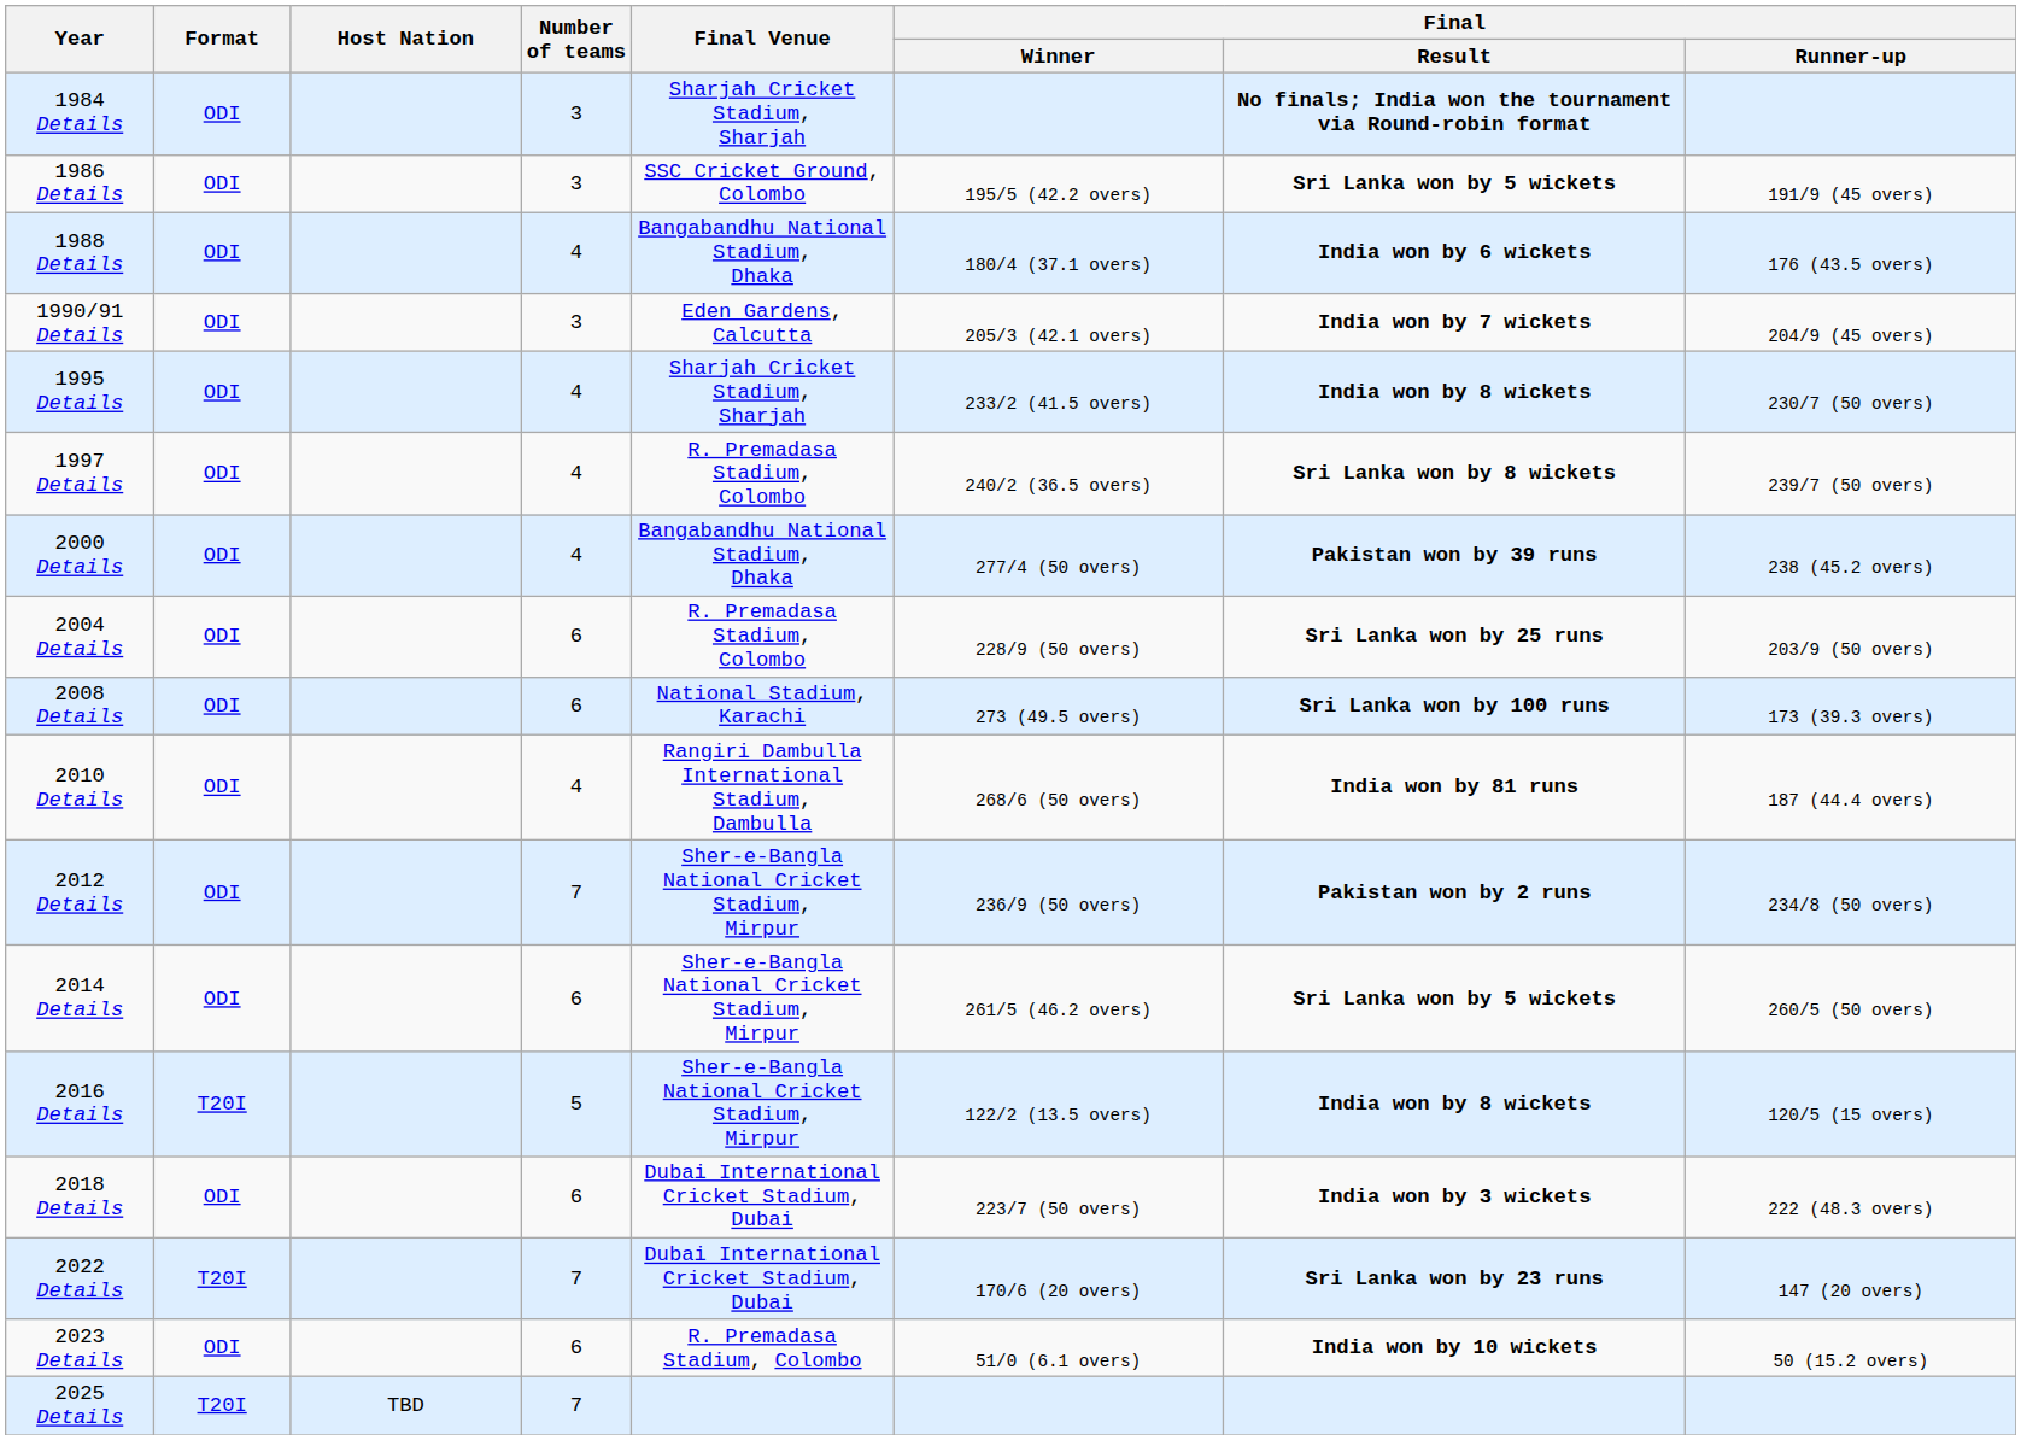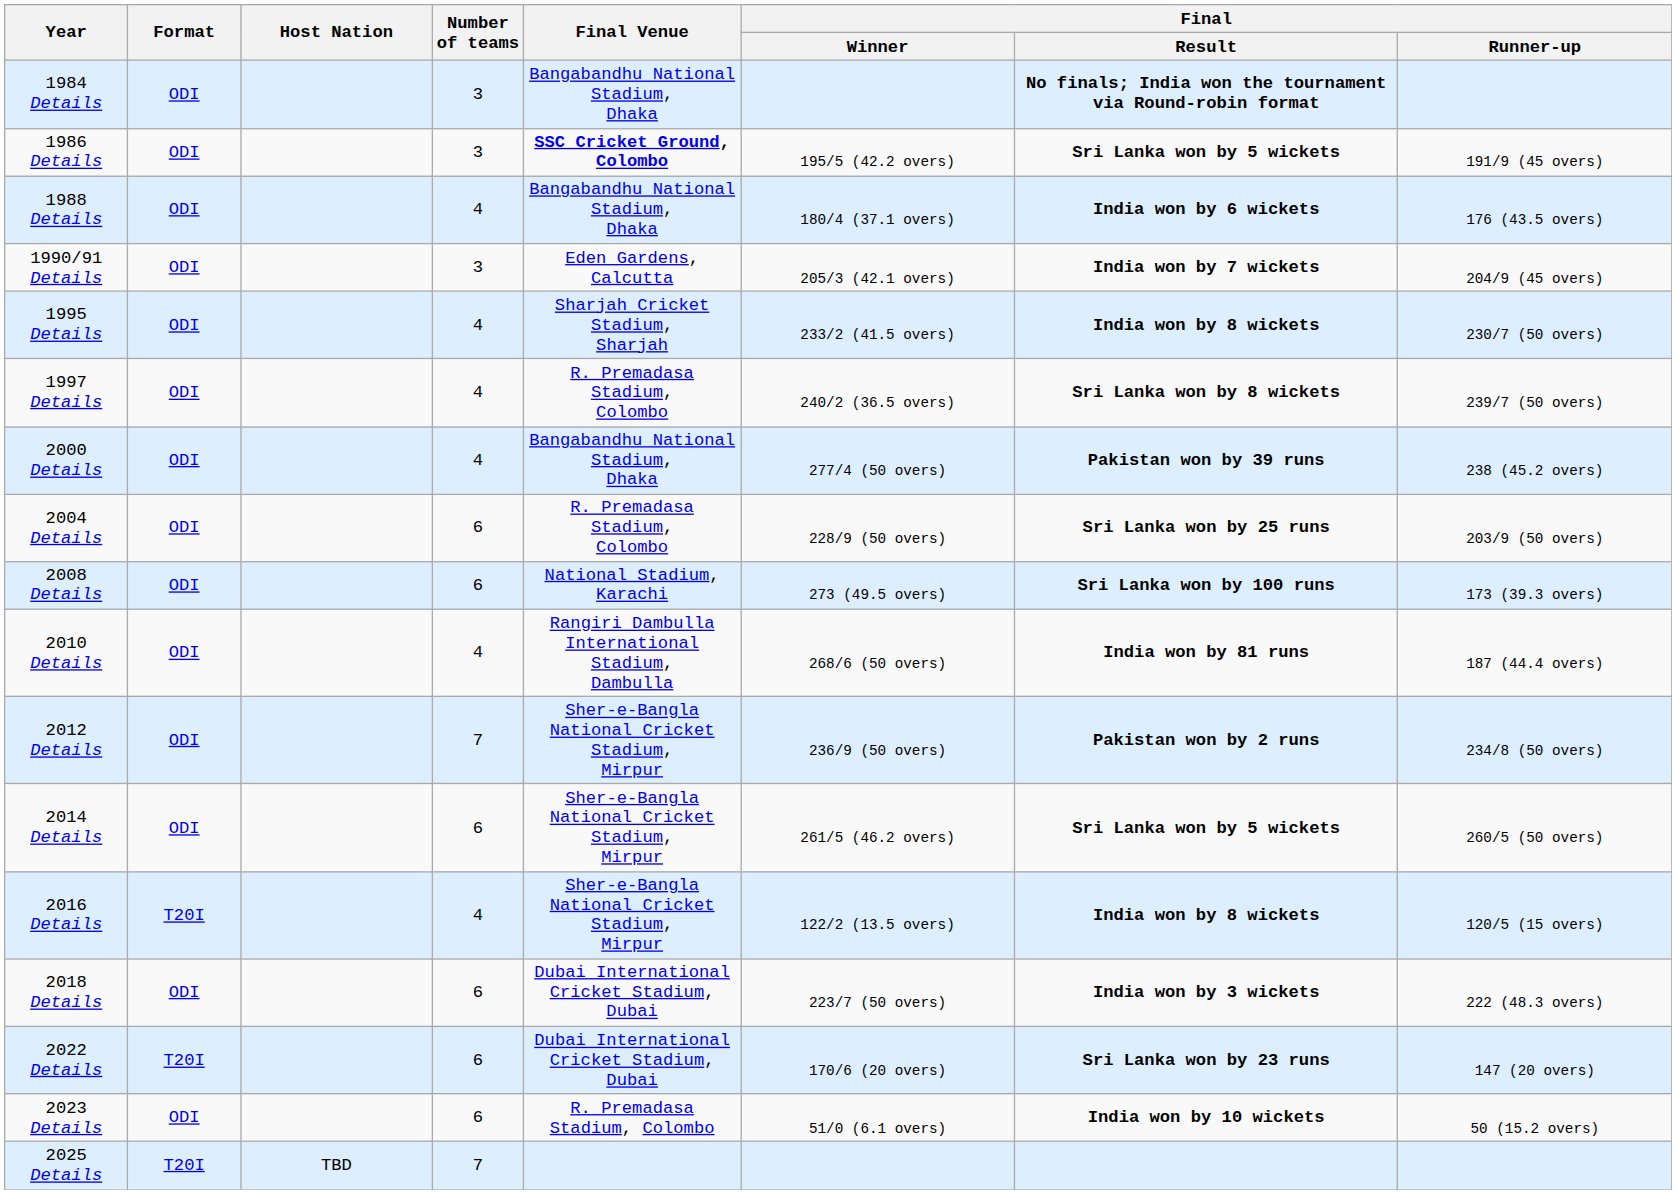1984 Details | Final Venue: Sharjah Cricket Stadium, Sharjah -> Bangabandhu National Stadium, Dhaka
1986 Details | Final Venue: normal -> bold
2016 Details | Number of teams: 5 -> 4
2022 Details | Number of teams: 7 -> 6
